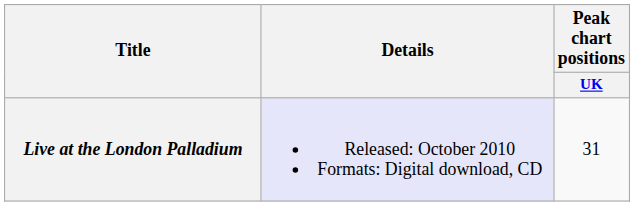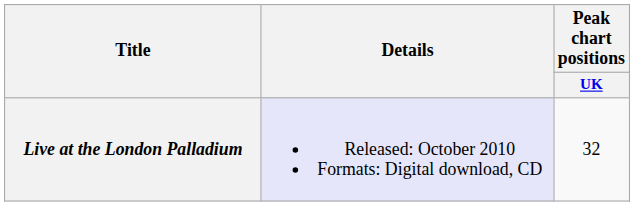Live at the London Palladium | Peak chart positions / UK: 31 -> 32
